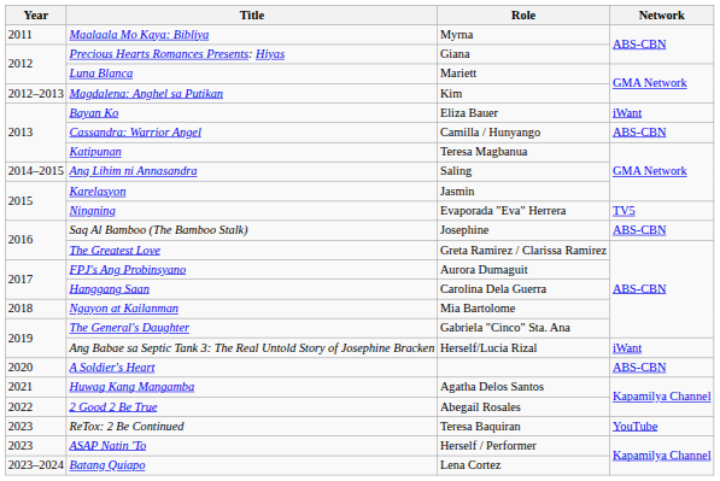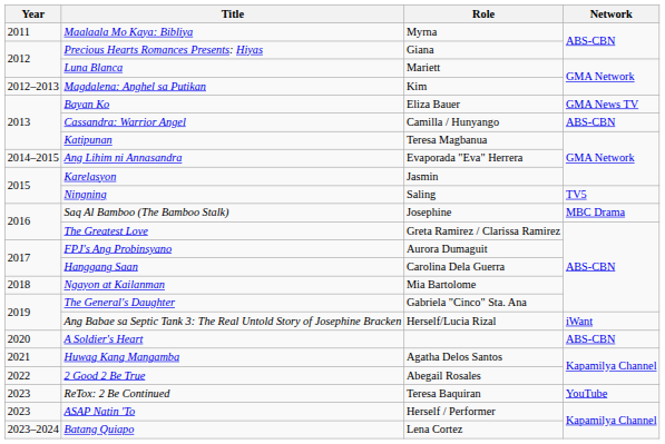Bayan Ko | Network: iWant -> GMA News TV
Ang Lihim ni Annasandra | Role: Saling -> Evaporada "Eva" Herrera
Ningning | Role: Evaporada "Eva" Herrera -> Saling
Saq Al Bamboo (The Bamboo Stalk) | Network: ABS-CBN -> MBC Drama
